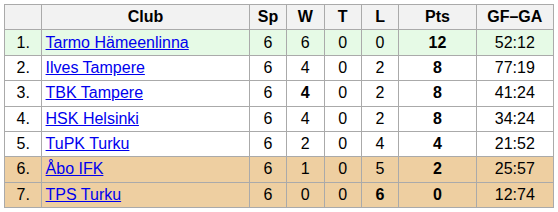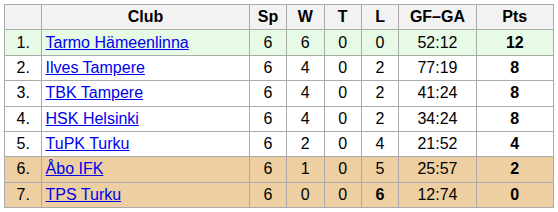columns swapped: GF–GA <-> Pts
TBK Tampere | W: bold -> normal
